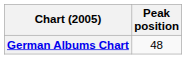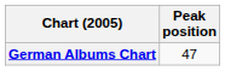German Albums Chart | Peak position: 48 -> 47
